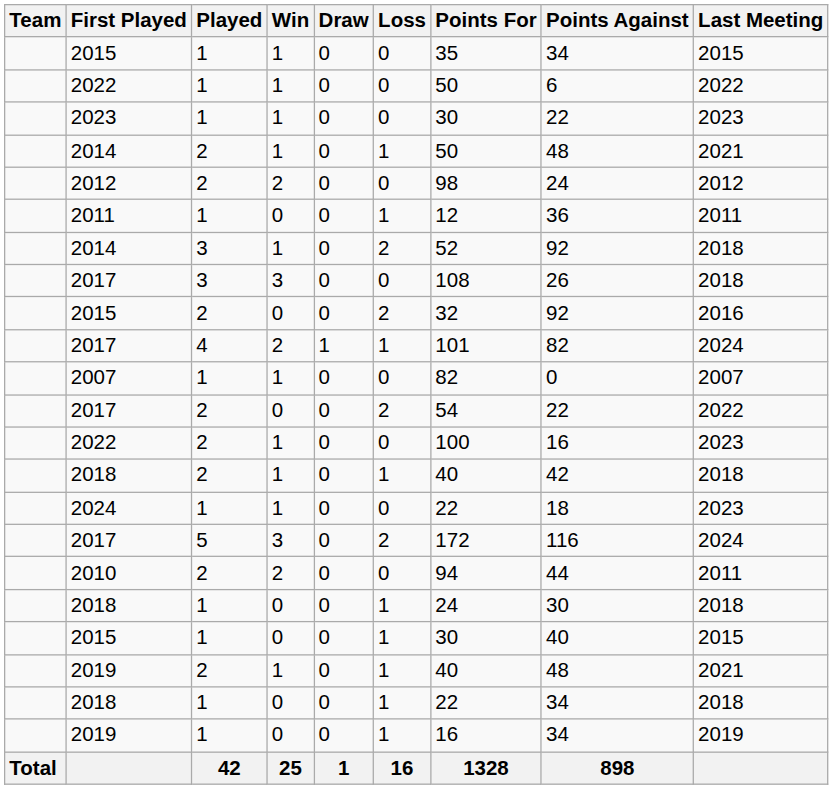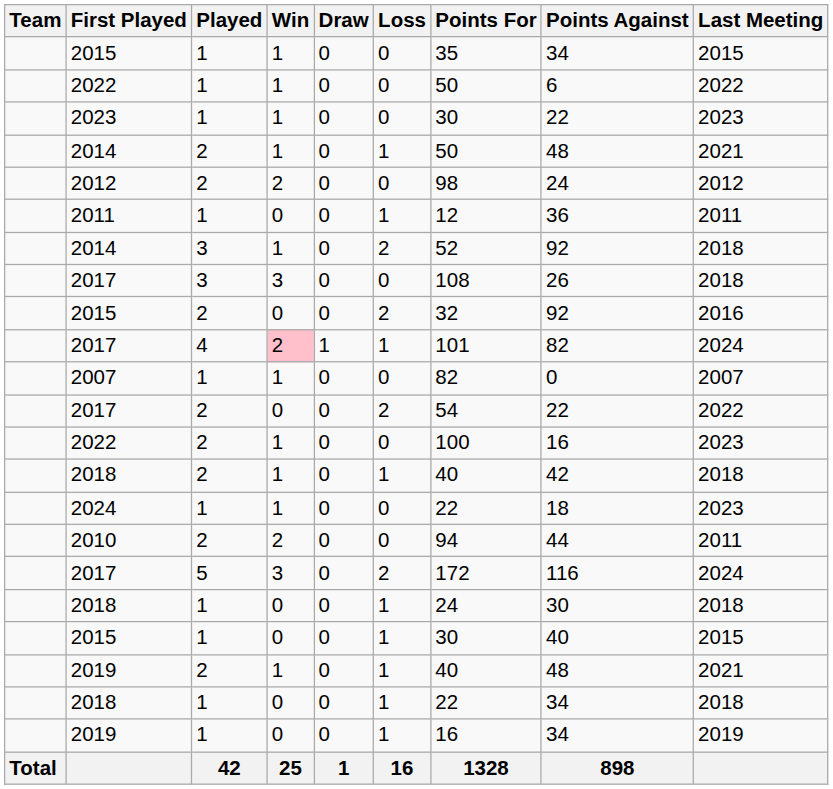2017 / 4 | Win: no background -> pink background
rows swapped: 2010 <-> 2017 / 5
